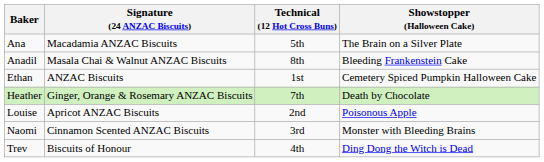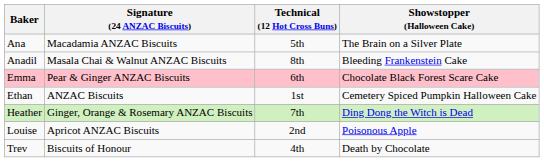+ row: Emma | Pear & Ginger ANZAC Biscuits | 6th | Chocolate Black Forest Scare Cake
Heather | Showstopper (Halloween Cake): Death by Chocolate -> Ding Dong the Witch is Dead
- row: Naomi | Cinnamon Scented ANZAC Biscuits | 3rd | Monster with Bleeding Brains
Trev | Showstopper (Halloween Cake): Ding Dong the Witch is Dead -> Death by Chocolate
